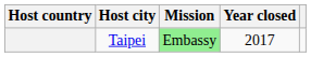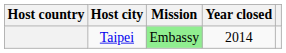Taipei | Year closed: 2017 -> 2014
